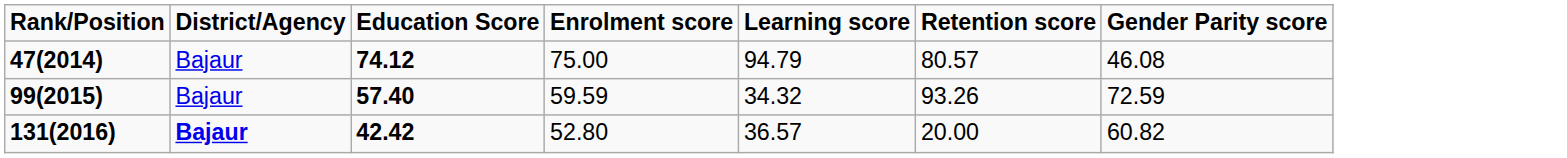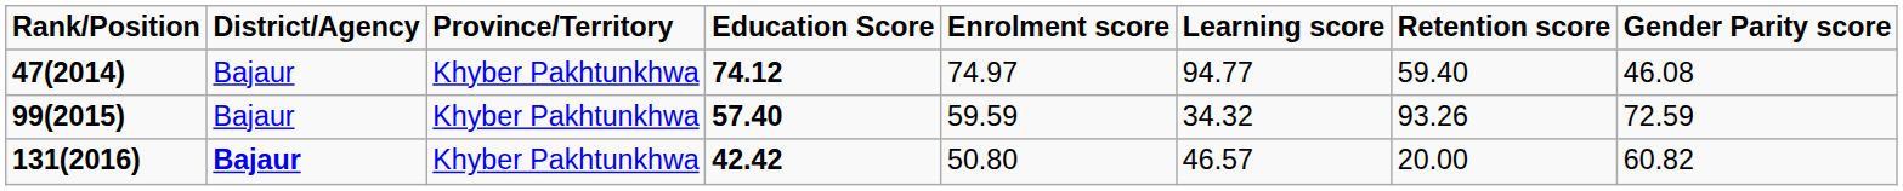+ column: Province/Territory | Khyber Pakhtunkhwa | Khyber Pakhtunkhwa | Khyber Pakhtunkhwa
47(2014) | Enrolment score: 75.00 -> 74.97
47(2014) | Learning score: 94.79 -> 94.77
47(2014) | Retention score: 80.57 -> 59.40
131(2016) | Enrolment score: 52.80 -> 50.80
131(2016) | Learning score: 36.57 -> 46.57
